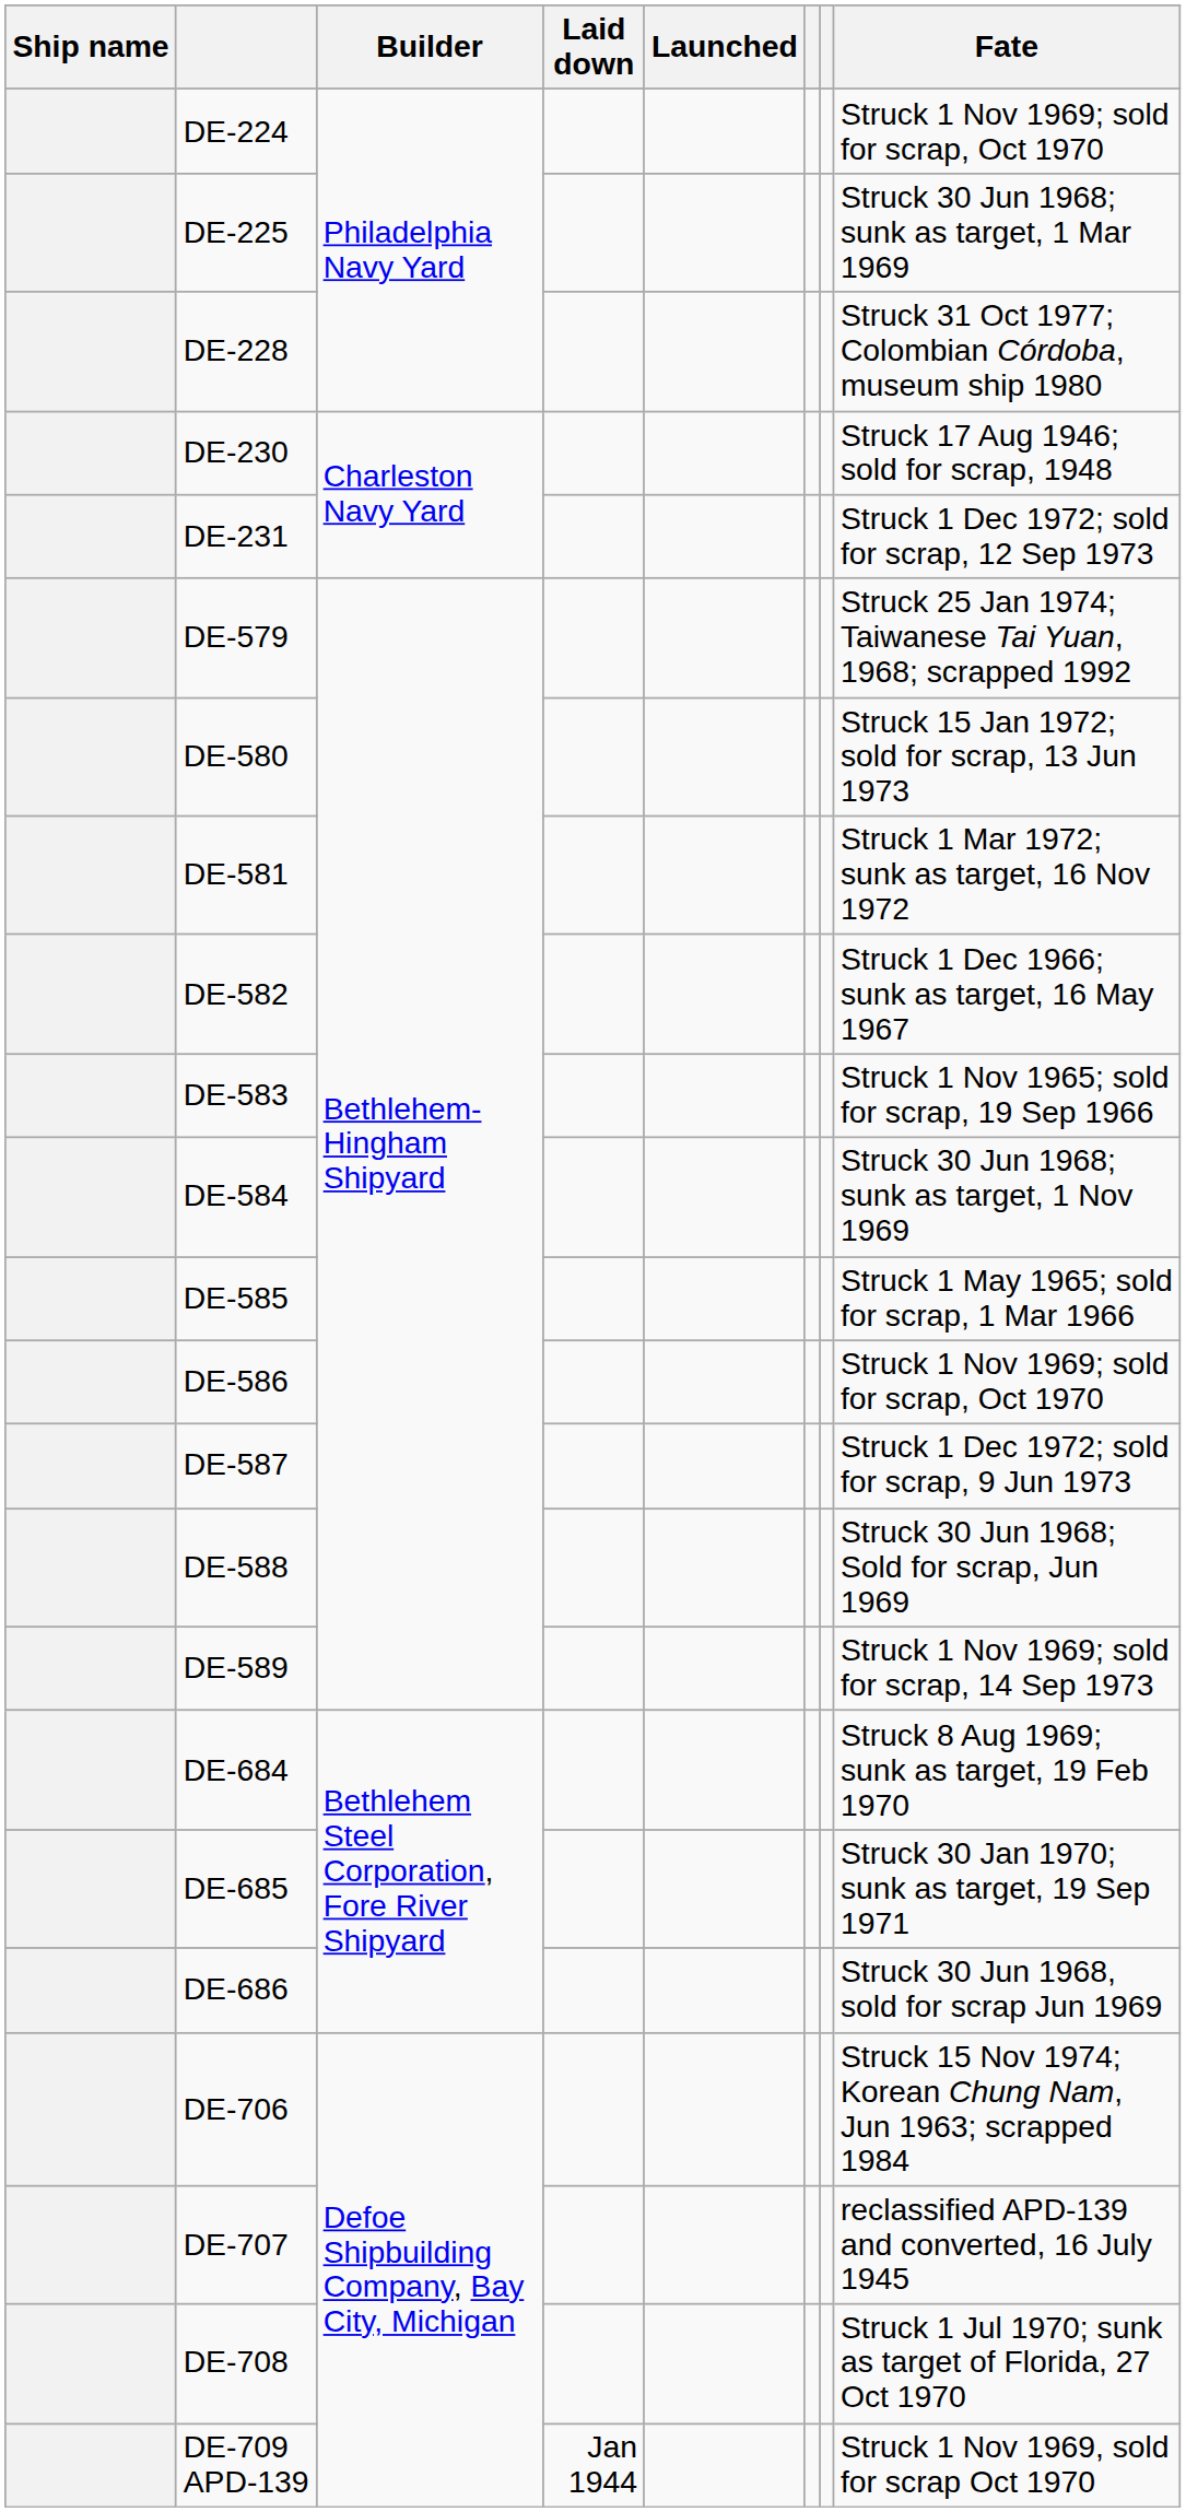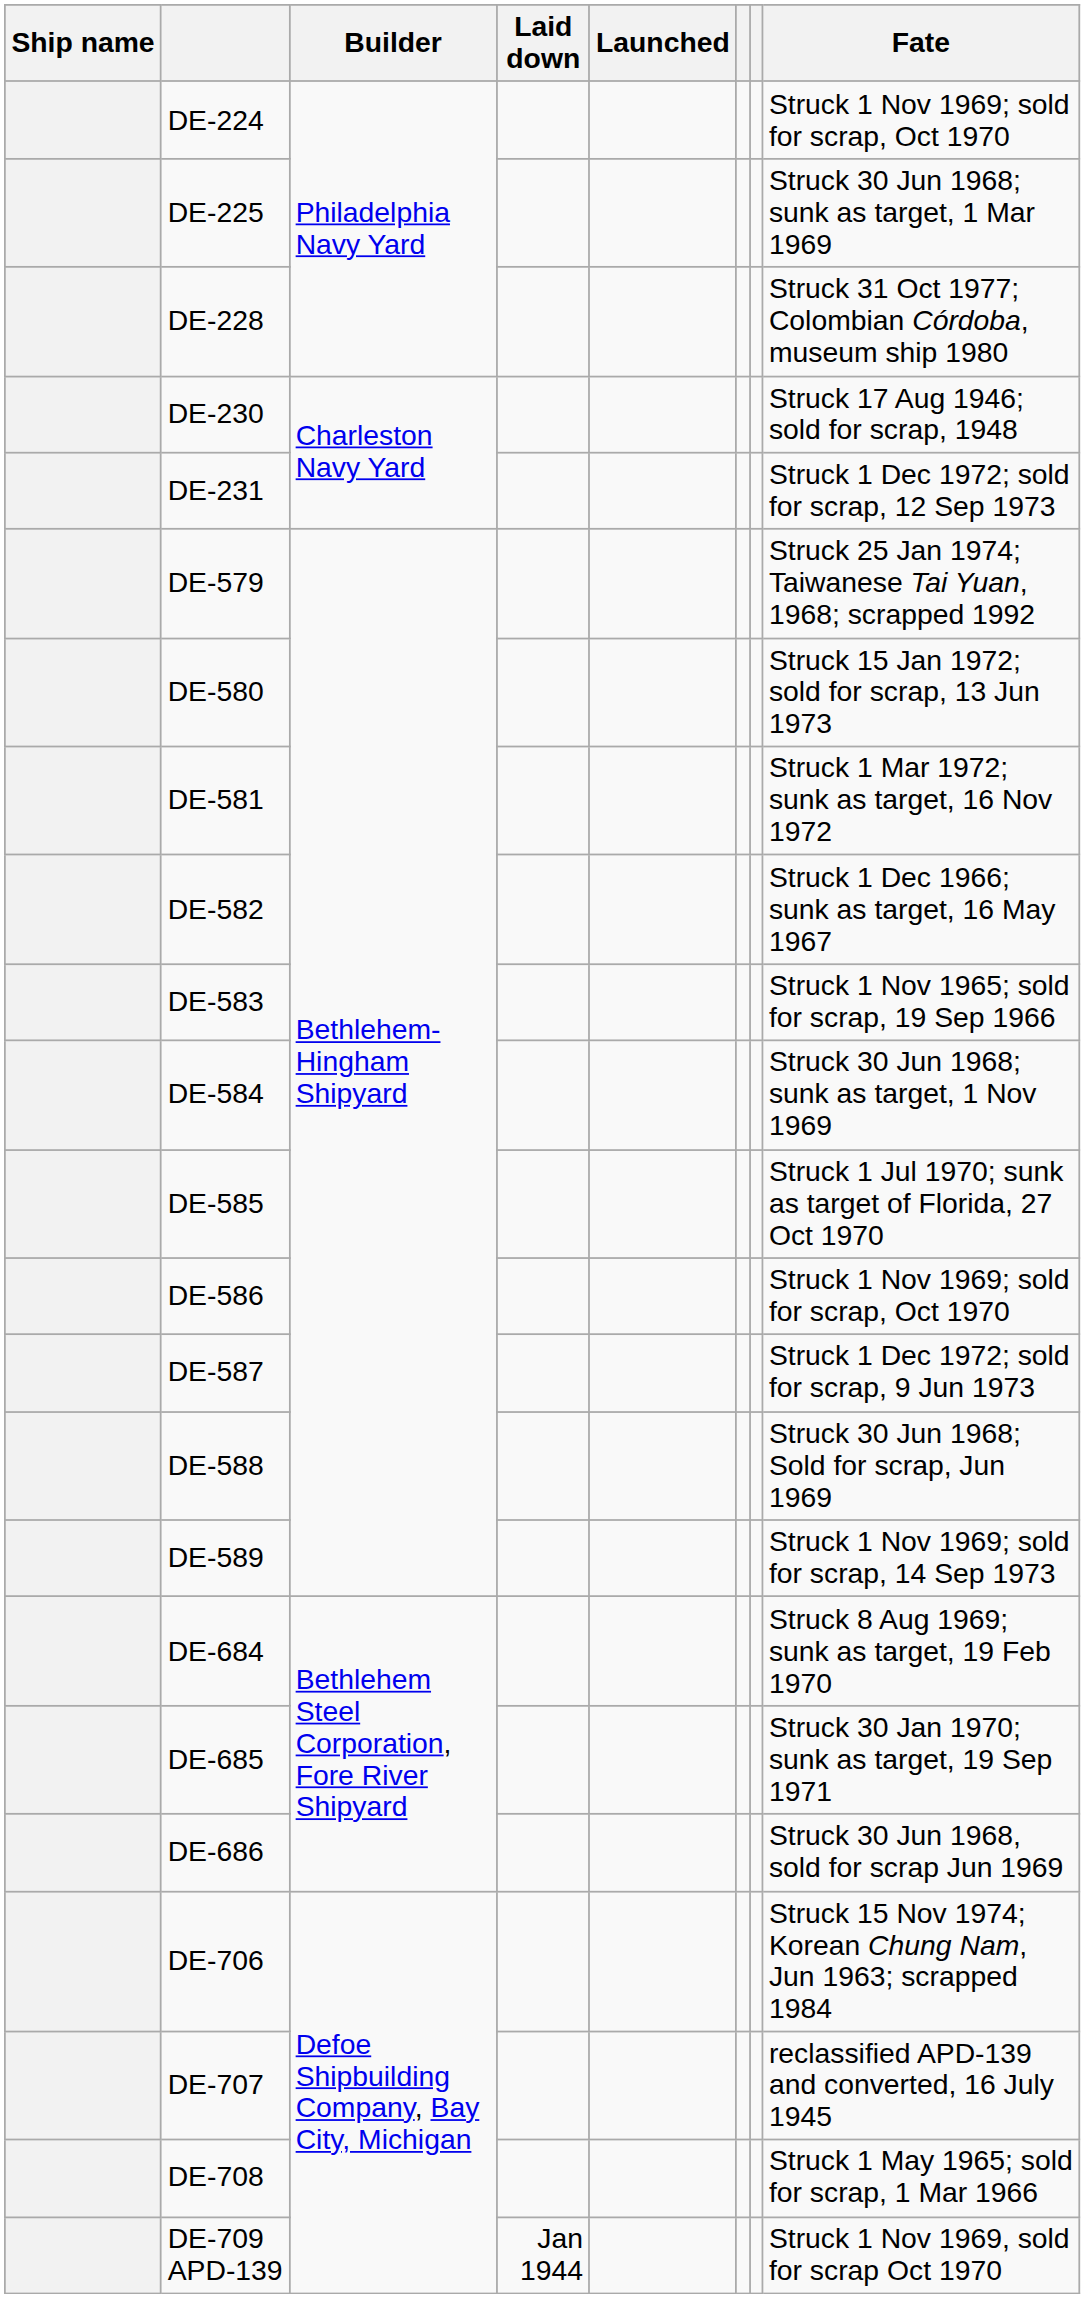DE-585 | Fate: Struck 1 May 1965; sold for scrap, 1 Mar 1966 -> Struck 1 Jul 1970; sunk as target of Florida, 27 Oct 1970
DE-708 | Fate: Struck 1 Jul 1970; sunk as target of Florida, 27 Oct 1970 -> Struck 1 May 1965; sold for scrap, 1 Mar 1966
